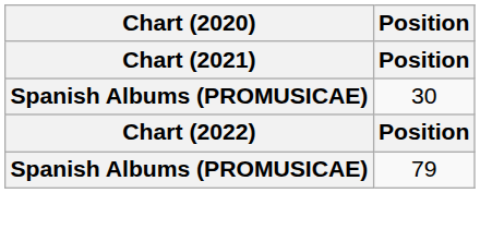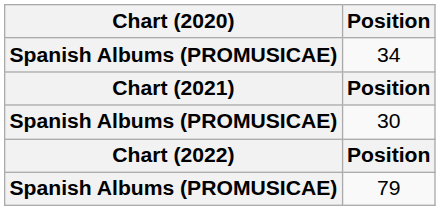+ row: Spanish Albums (PROMUSICAE) | 34
